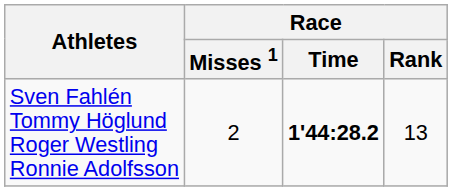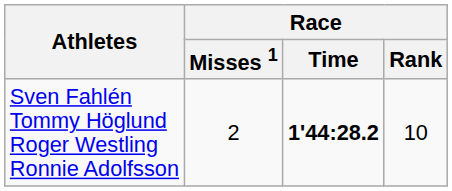Sven Fahlén Tommy Höglund Roger Westling Ronnie Adolfsson | Race / Rank: 13 -> 10
